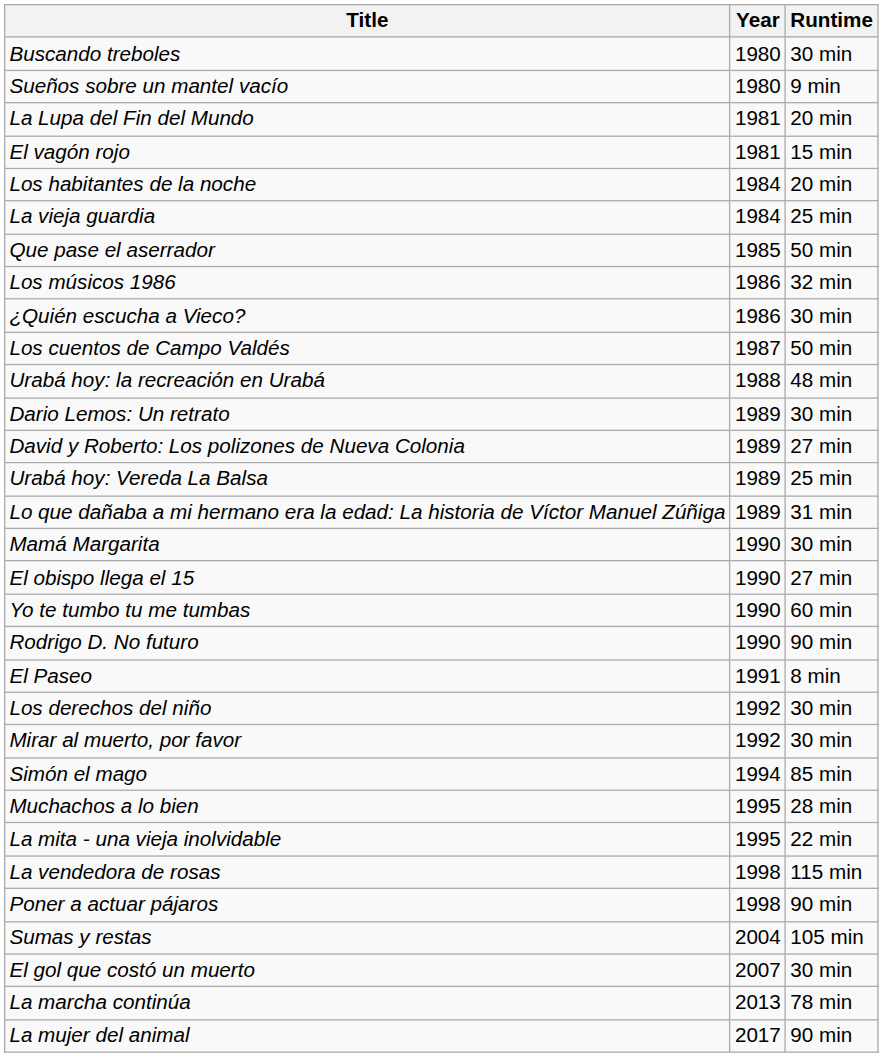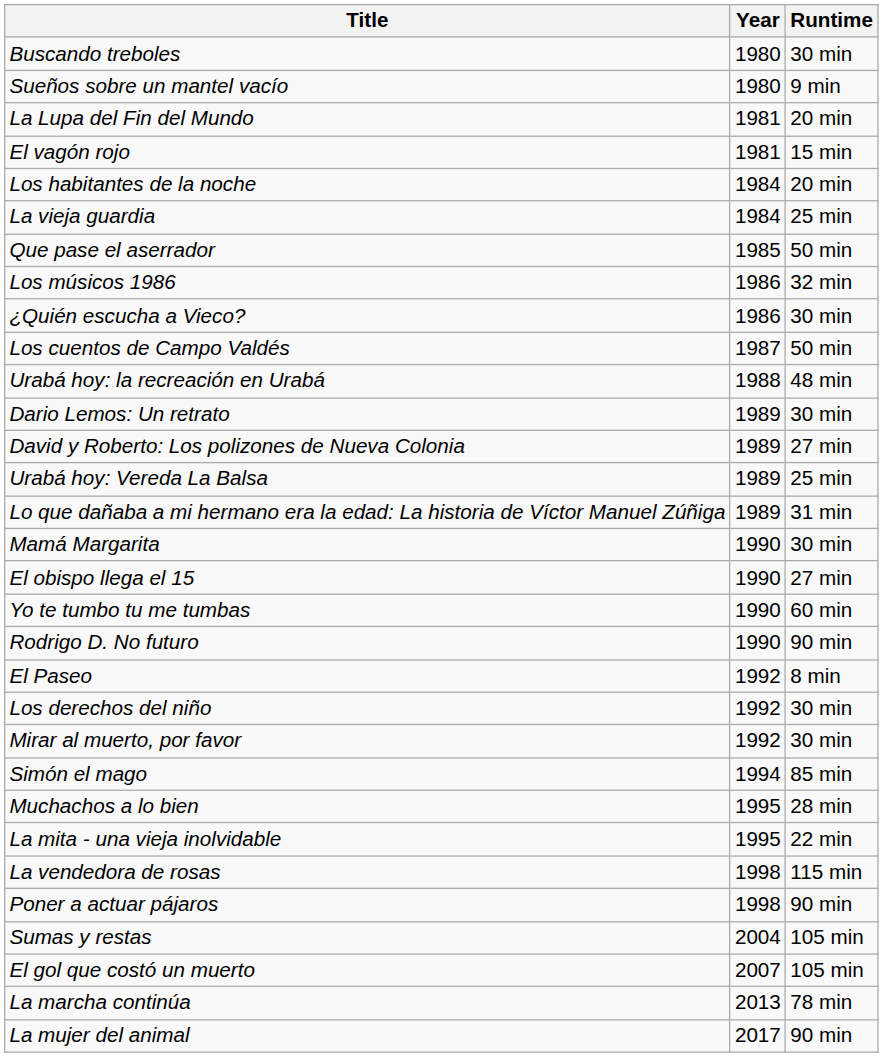El Paseo | Year: 1991 -> 1992
El gol que costó un muerto | Runtime: 30 min -> 105 min
